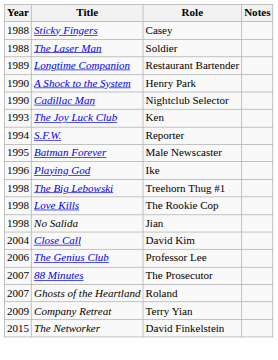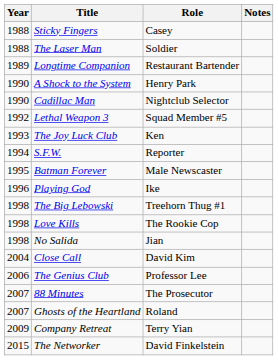+ row: 1992 | Lethal Weapon 3 | Squad Member #5
